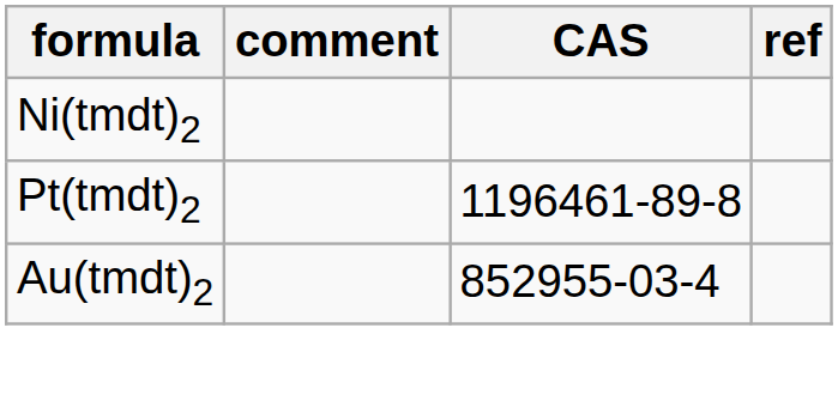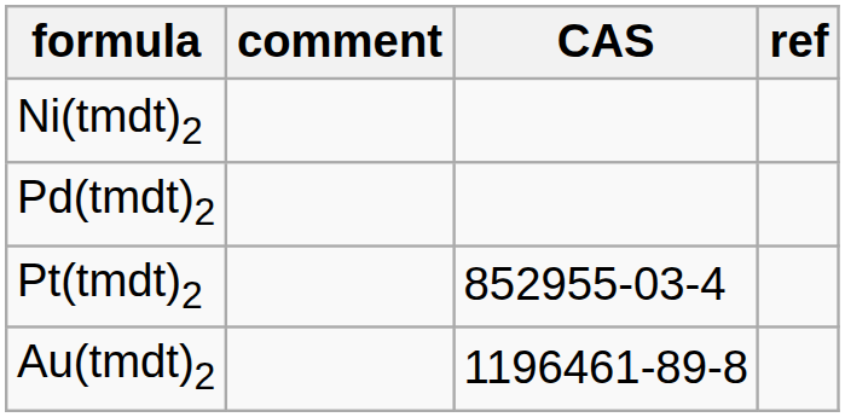+ row: Pd(tmdt)2
Pt(tmdt)2 | CAS: 1196461-89-8 -> 852955-03-4
Au(tmdt)2 | CAS: 852955-03-4 -> 1196461-89-8
